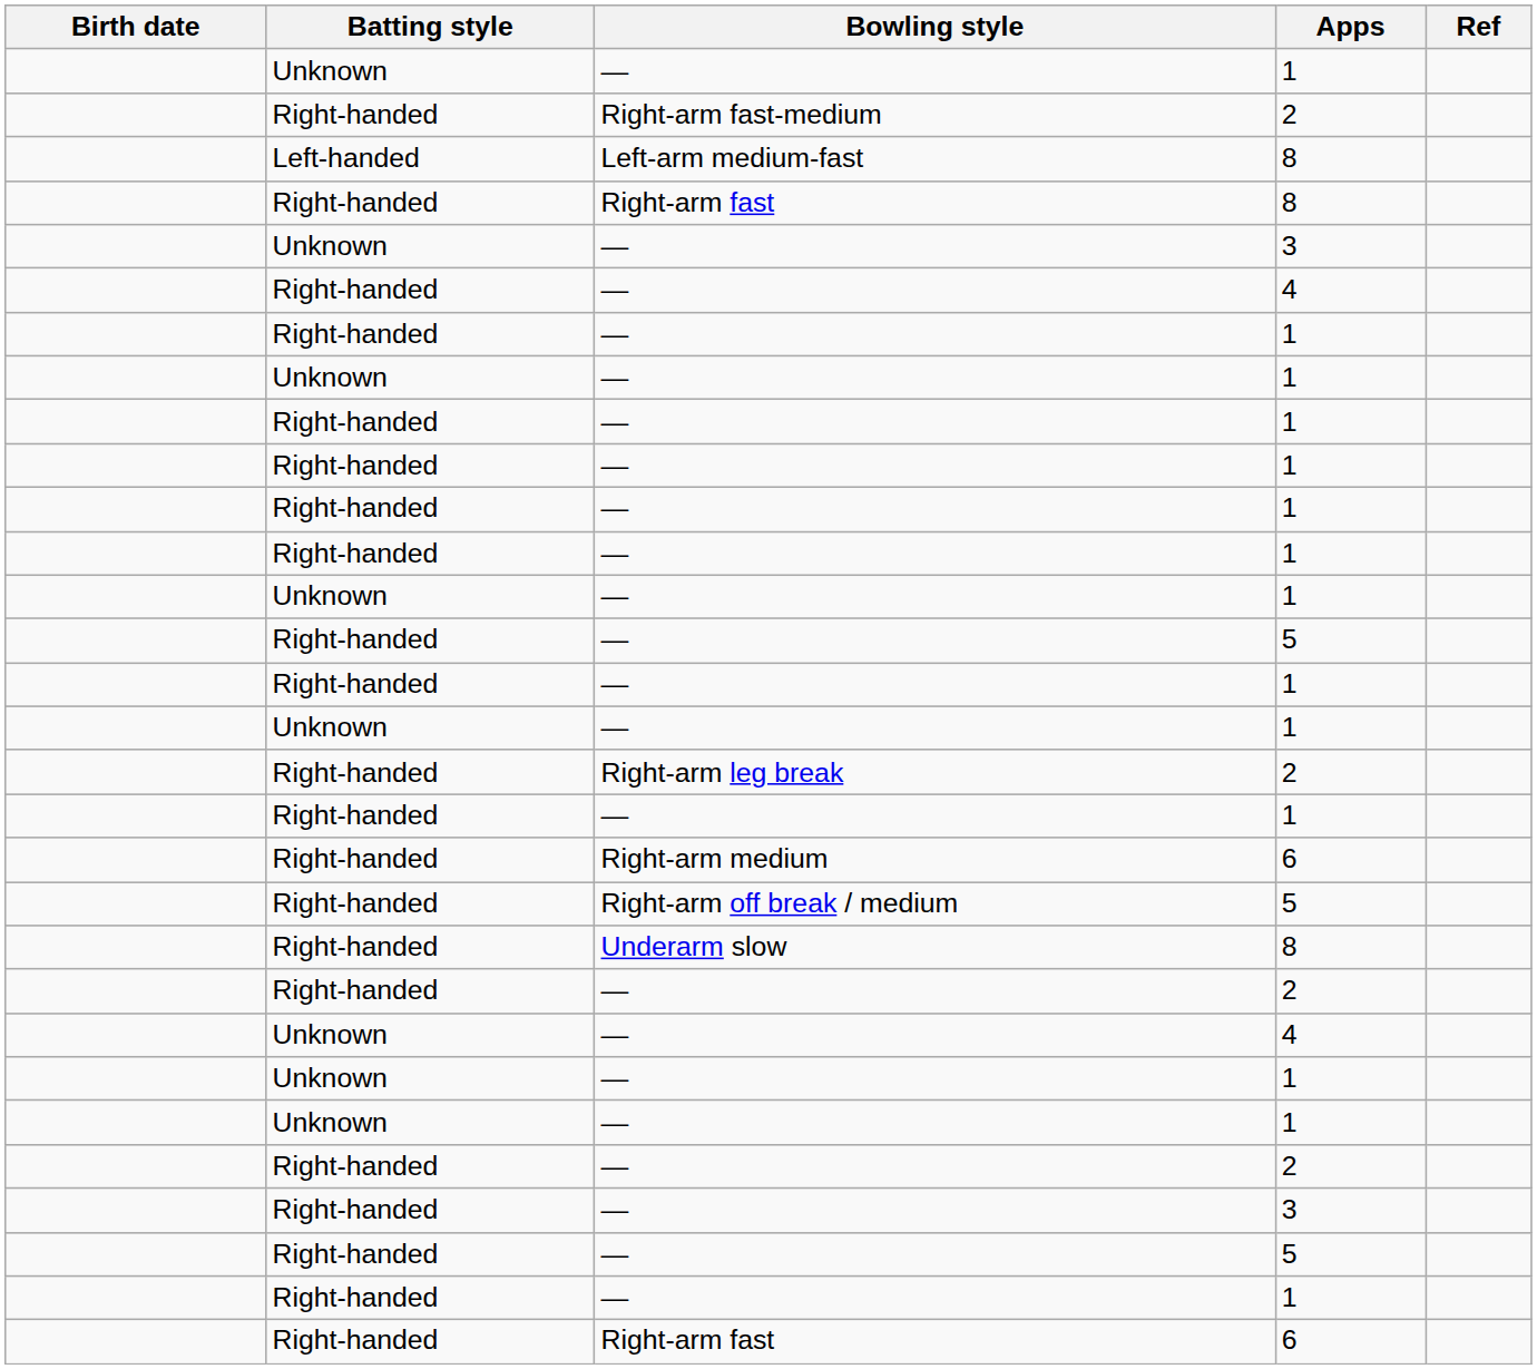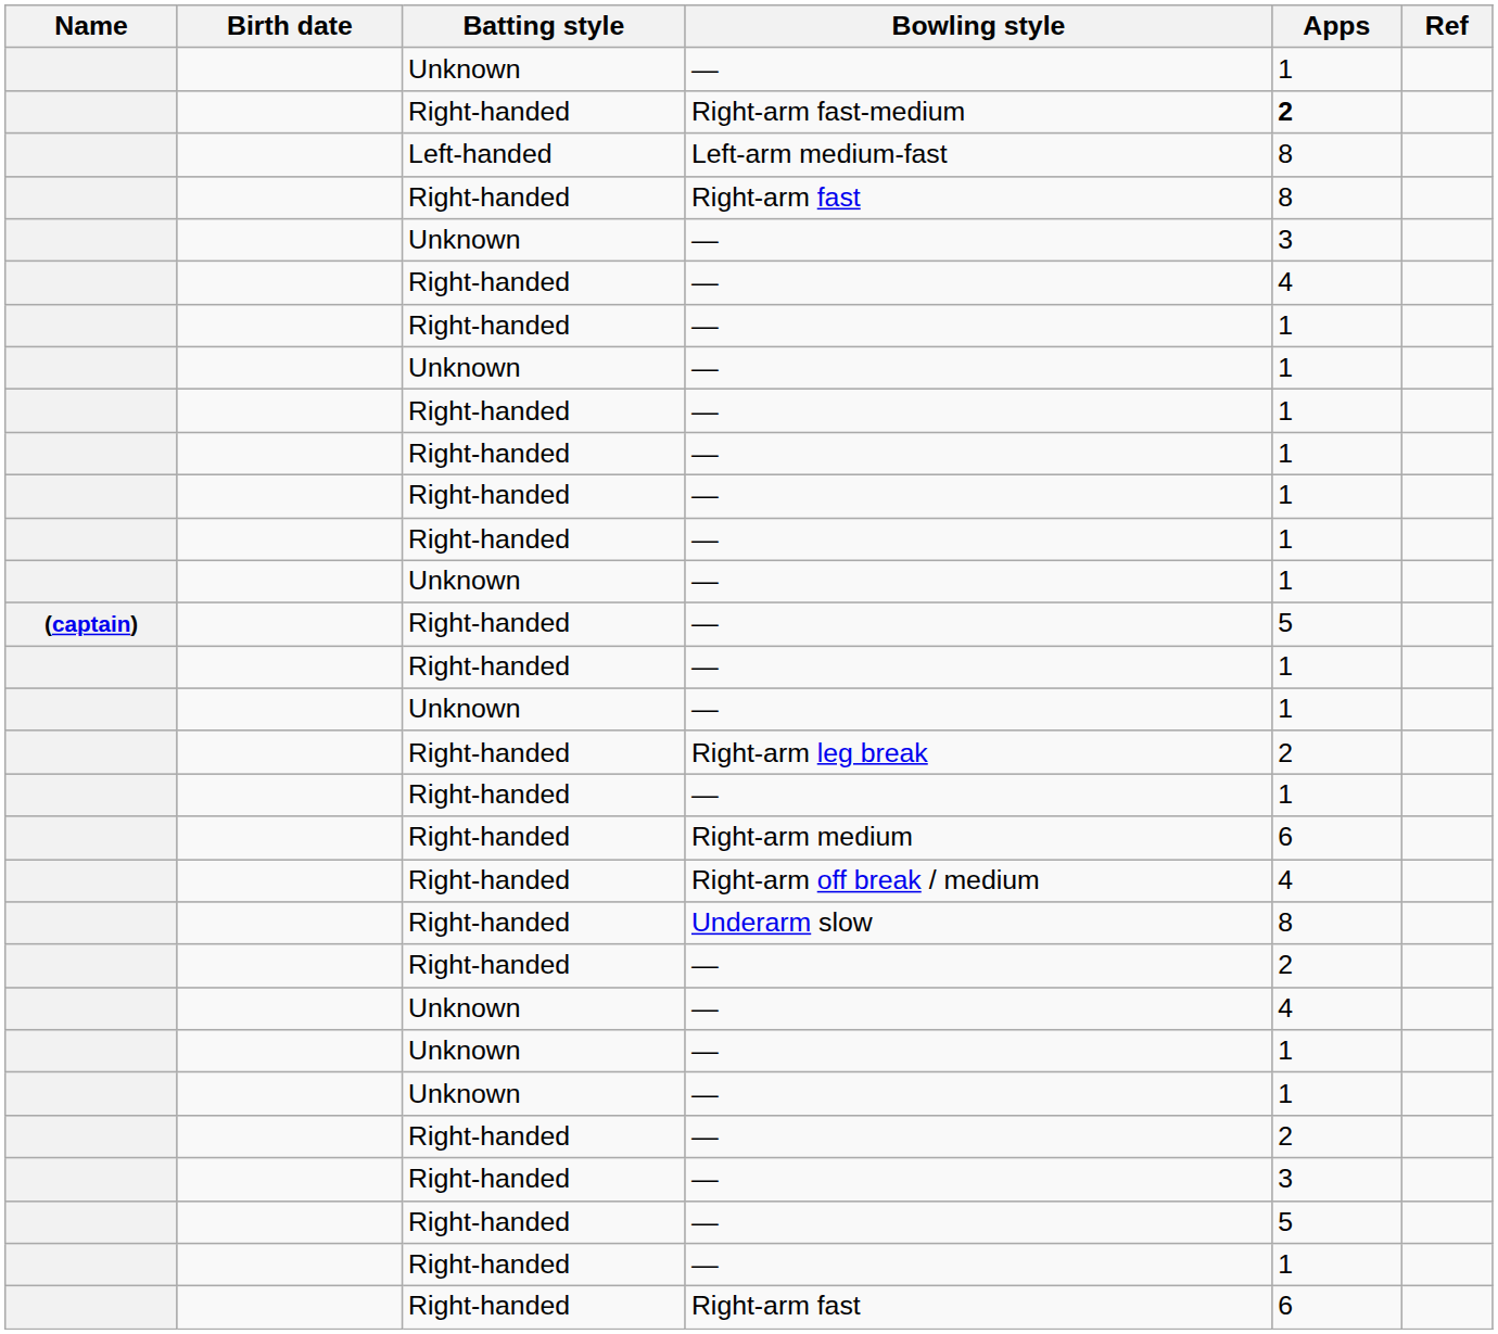+ column: Name | (captain)
Right-arm fast-medium | Apps: normal -> bold
Right-arm off break / medium | Apps: 5 -> 4
